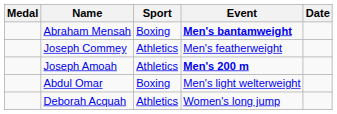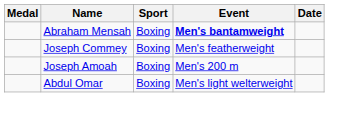Joseph Commey | Sport: Athletics -> Boxing
Joseph Amoah | Sport: Athletics -> Boxing
Joseph Amoah | Event: bold -> normal
- row: Deborah Acquah | Athletics | Women's long jump
